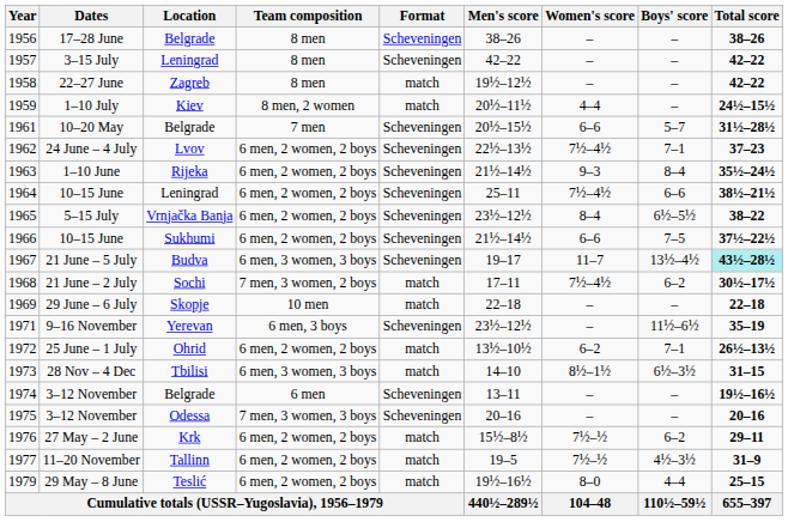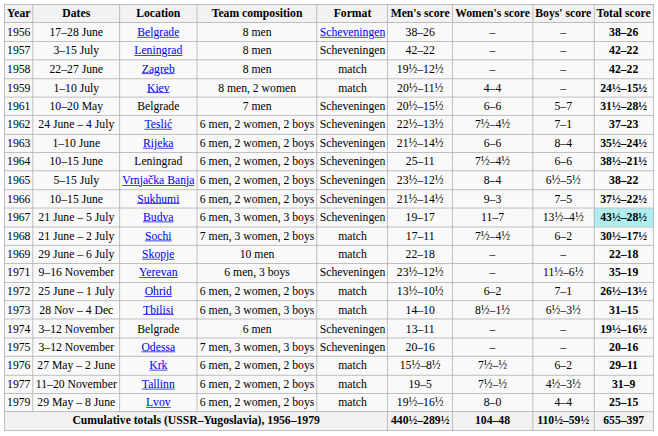24 June – 4 July | Location: Lvov -> Teslić
1–10 June | Women's score: 9–3 -> 6–6
1966 / 10–15 June | Women's score: 6–6 -> 9–3
29 May – 8 June | Location: Teslić -> Lvov
